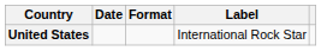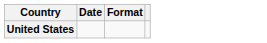- column: Label | International Rock Star
